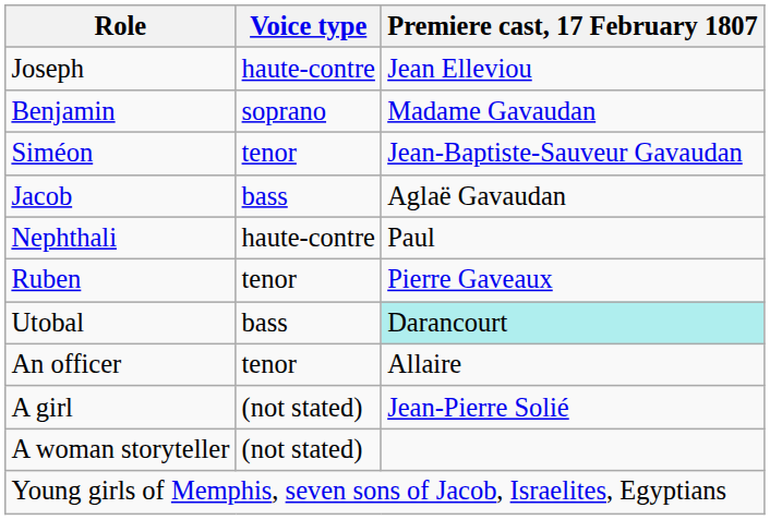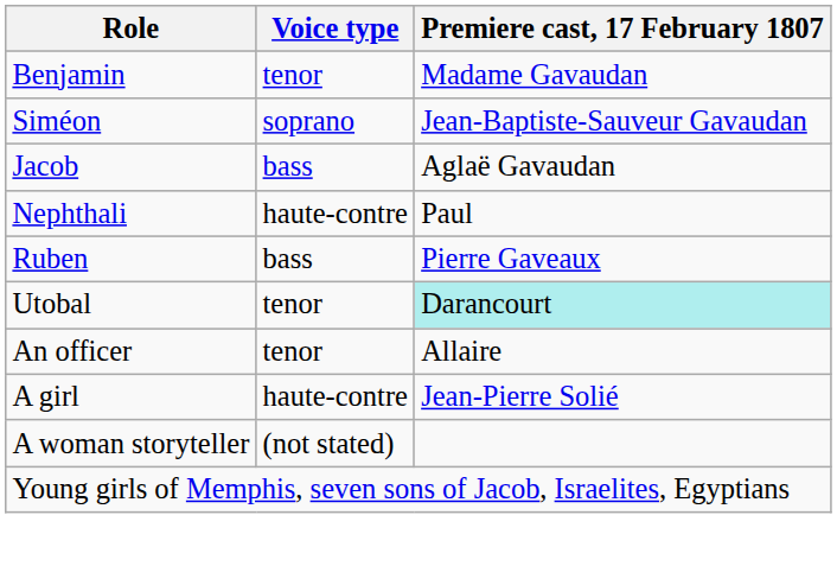- row: Joseph | haute-contre | Jean Elleviou
Benjamin | Voice type: soprano -> tenor
Siméon | Voice type: tenor -> soprano
Ruben | Voice type: tenor -> bass
Utobal | Voice type: bass -> tenor
A girl | Voice type: (not stated) -> haute-contre
